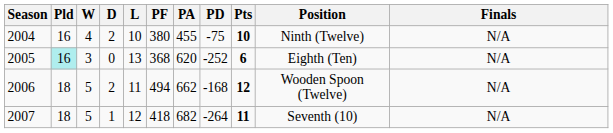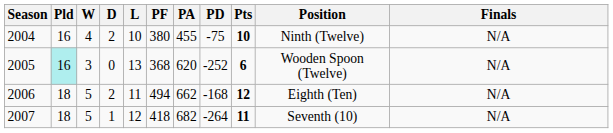2005 | Position: Eighth (Ten) -> Wooden Spoon (Twelve)
2006 | Position: Wooden Spoon (Twelve) -> Eighth (Ten)
